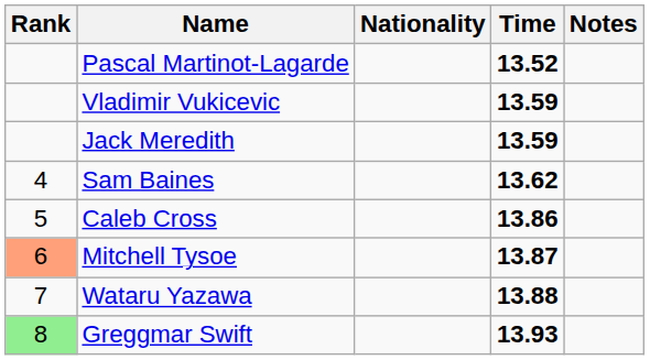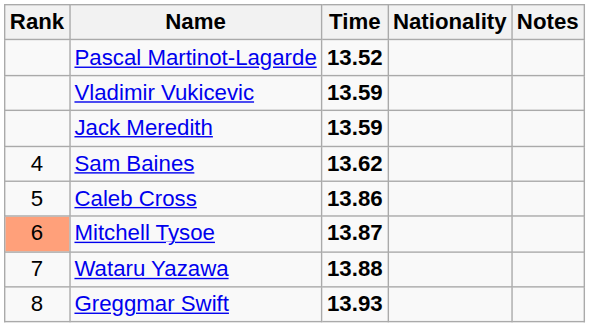columns swapped: Nationality <-> Time
Greggmar Swift | Rank: lightgreen background -> no background
